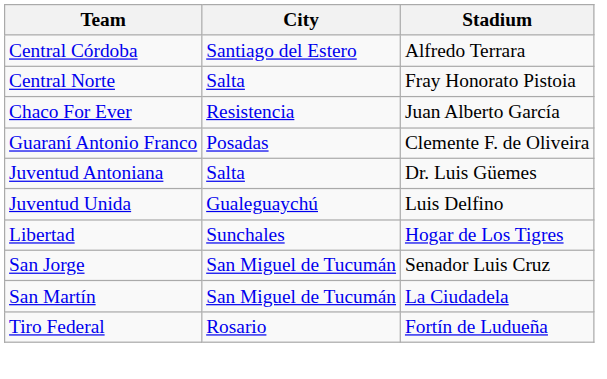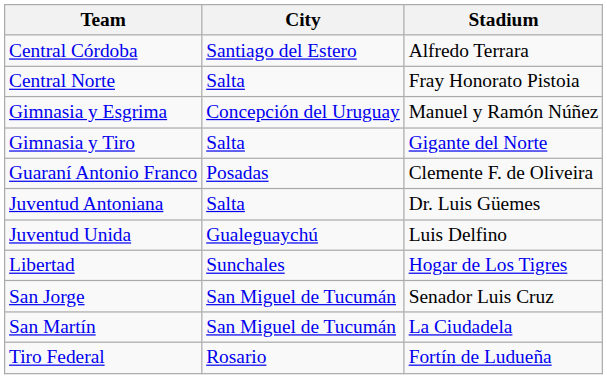- row: Chaco For Ever | Resistencia | Juan Alberto García
+ row: Gimnasia y Esgrima | Concepción del Uruguay | Manuel y Ramón Núñez
+ row: Gimnasia y Tiro | Salta | Gigante del Norte
